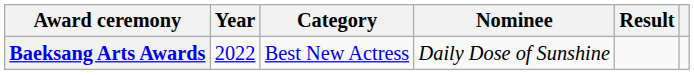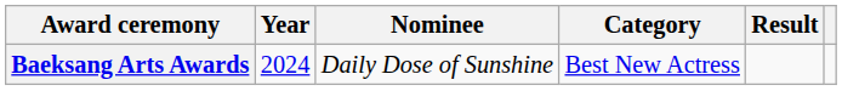columns swapped: Category <-> Nominee
Baeksang Arts Awards | Year: 2022 -> 2024
